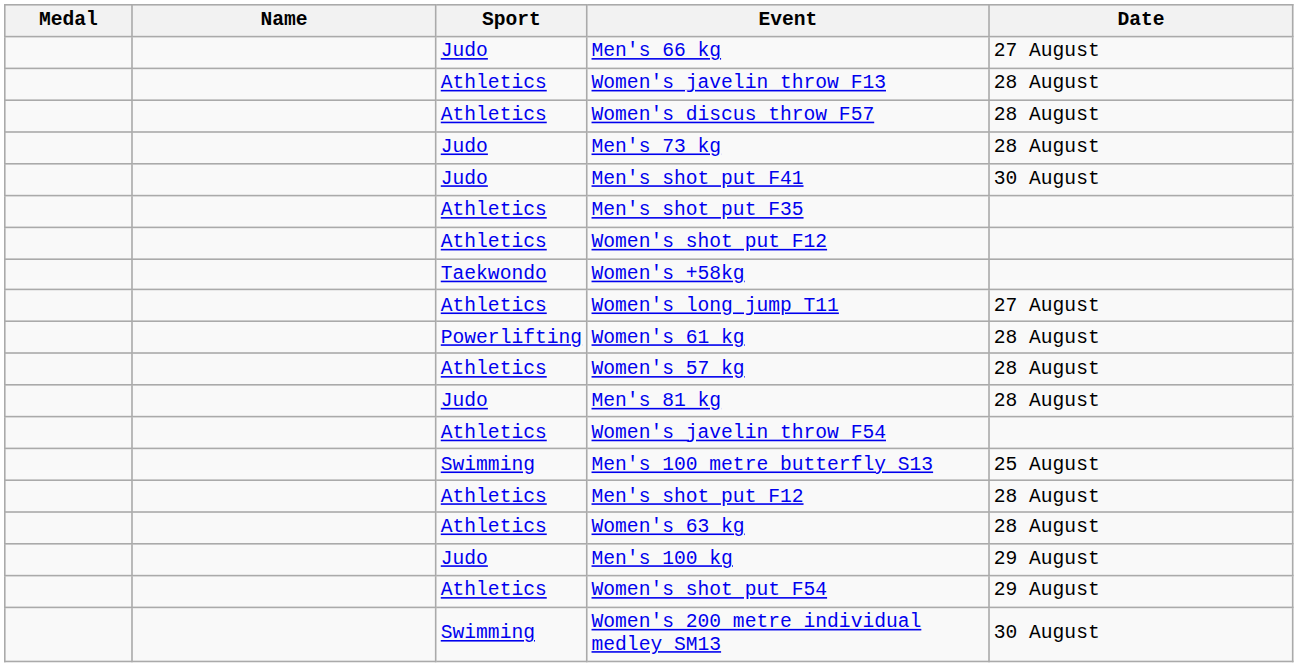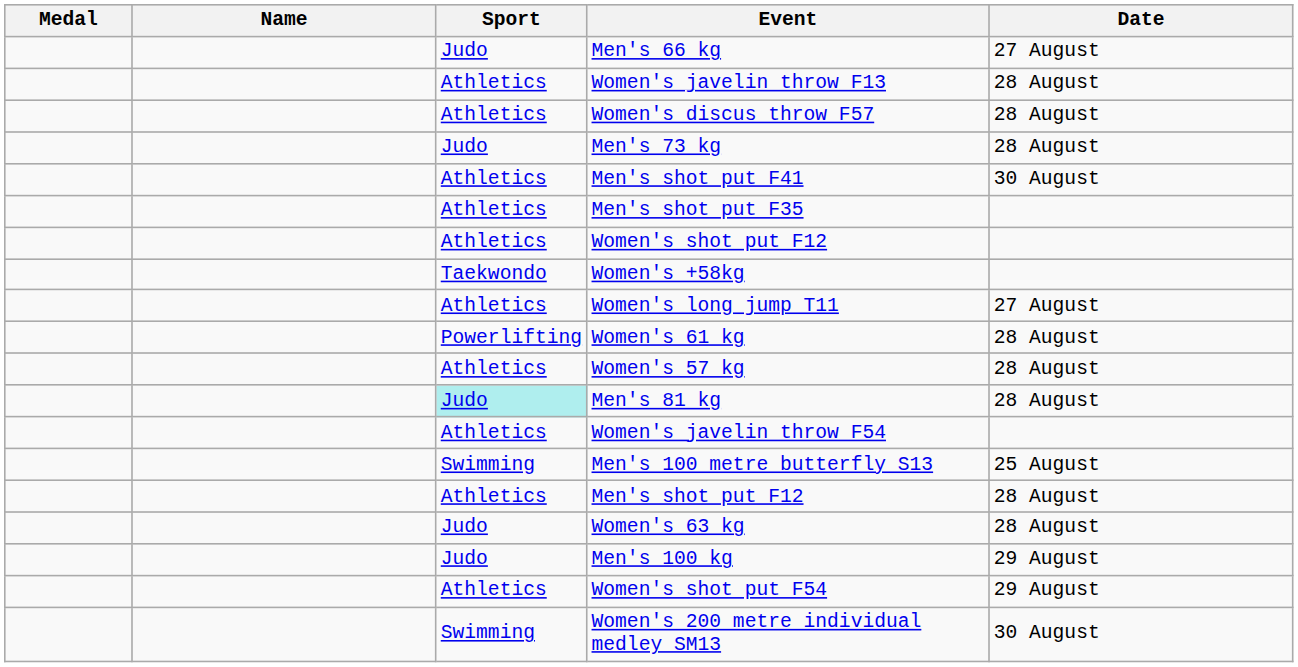Men's shot put F41 | Sport: Judo -> Athletics
Men's 81 kg | Sport: no background -> paleturquoise background
Women's 63 kg | Sport: Athletics -> Judo
